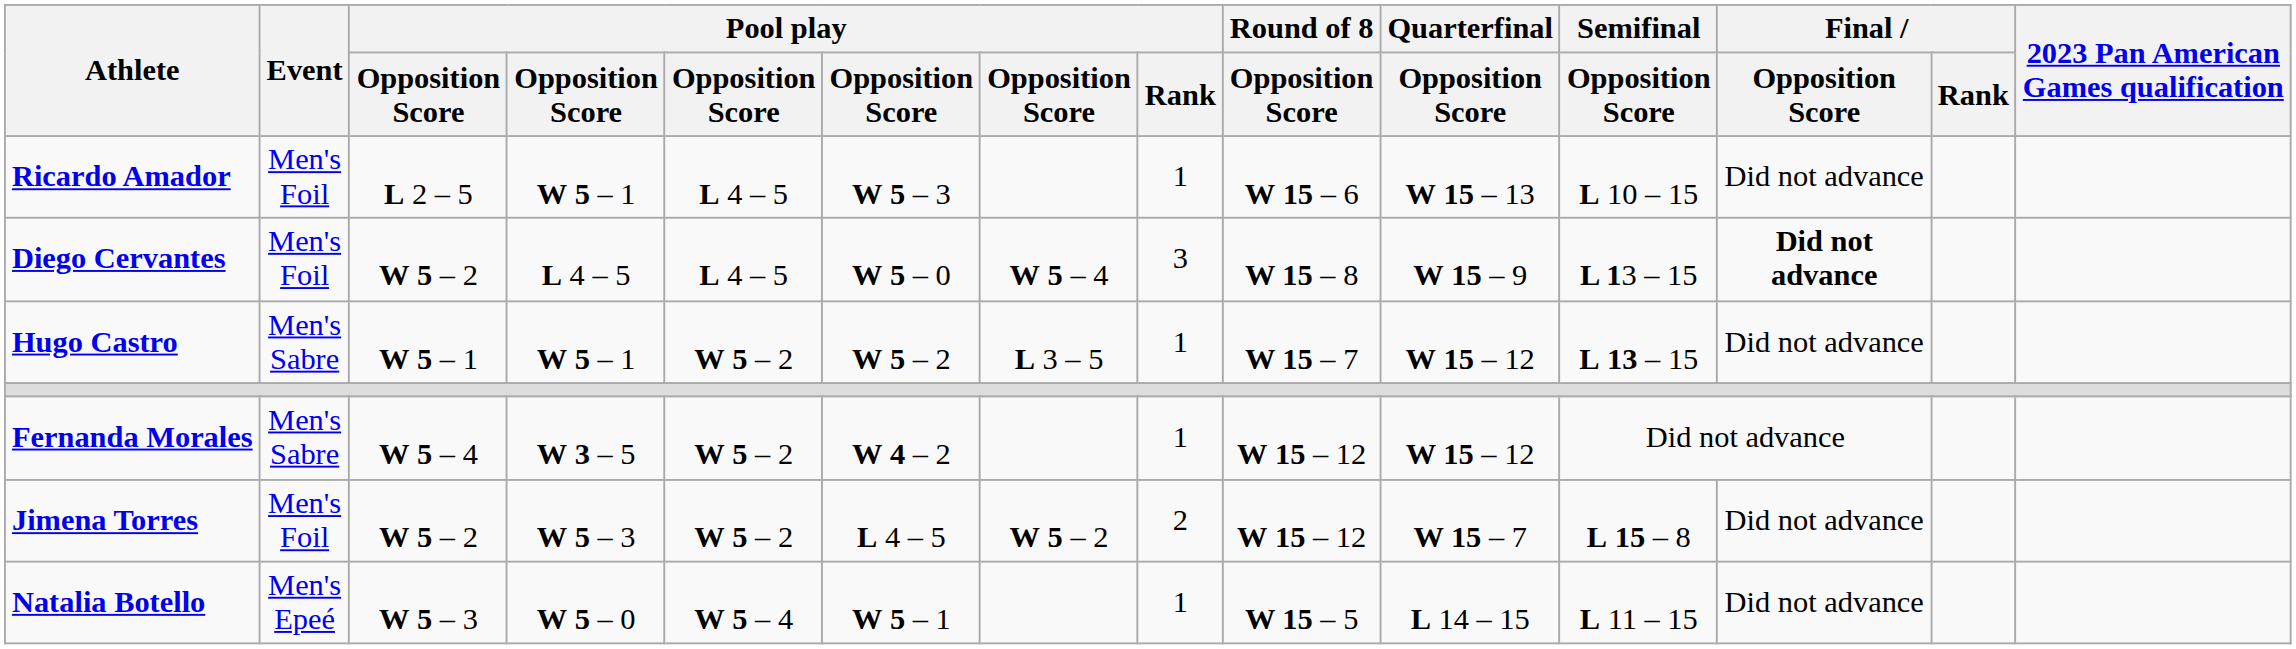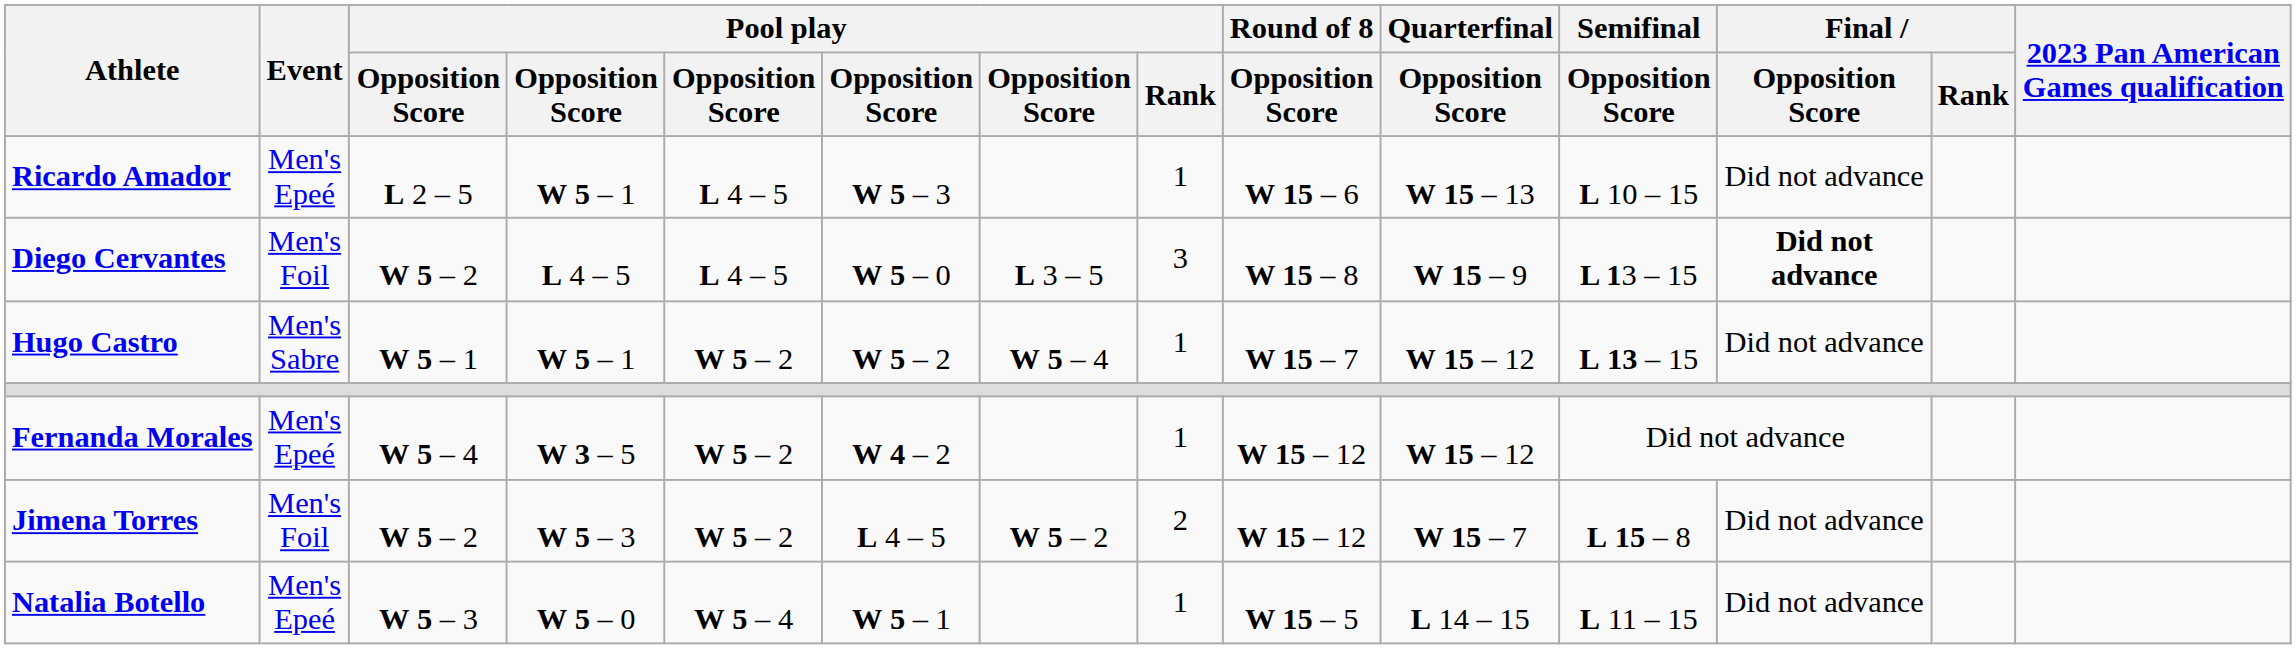Ricardo Amador | Event: Men's Foil -> Men's Epeé
Diego Cervantes | column 7: W 5 – 4 -> L 3 – 5
Hugo Castro | column 7: L 3 – 5 -> W 5 – 4
Fernanda Morales | Event: Men's Sabre -> Men's Epeé
